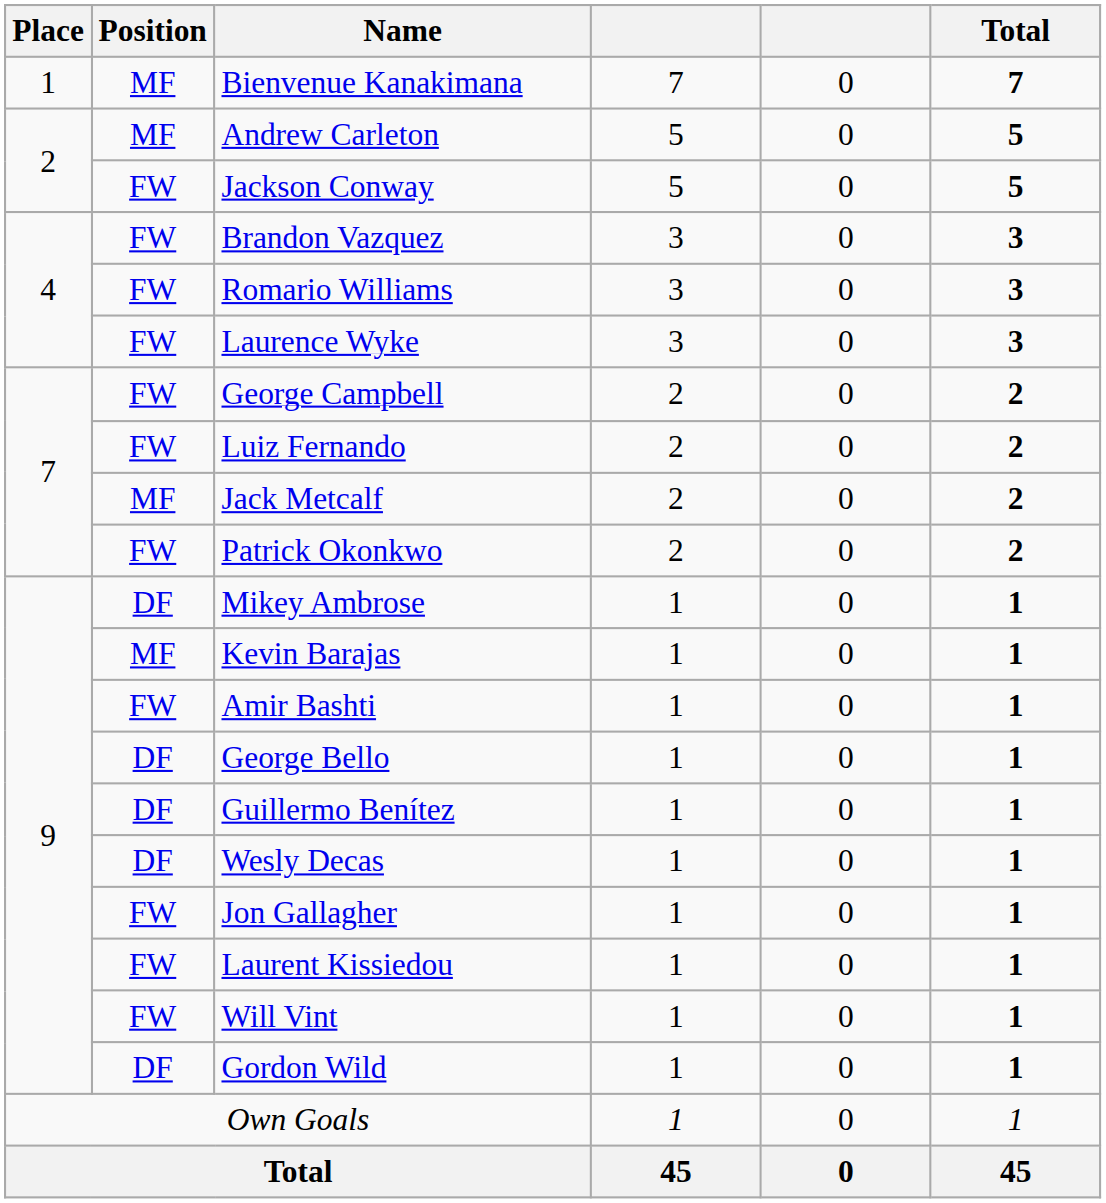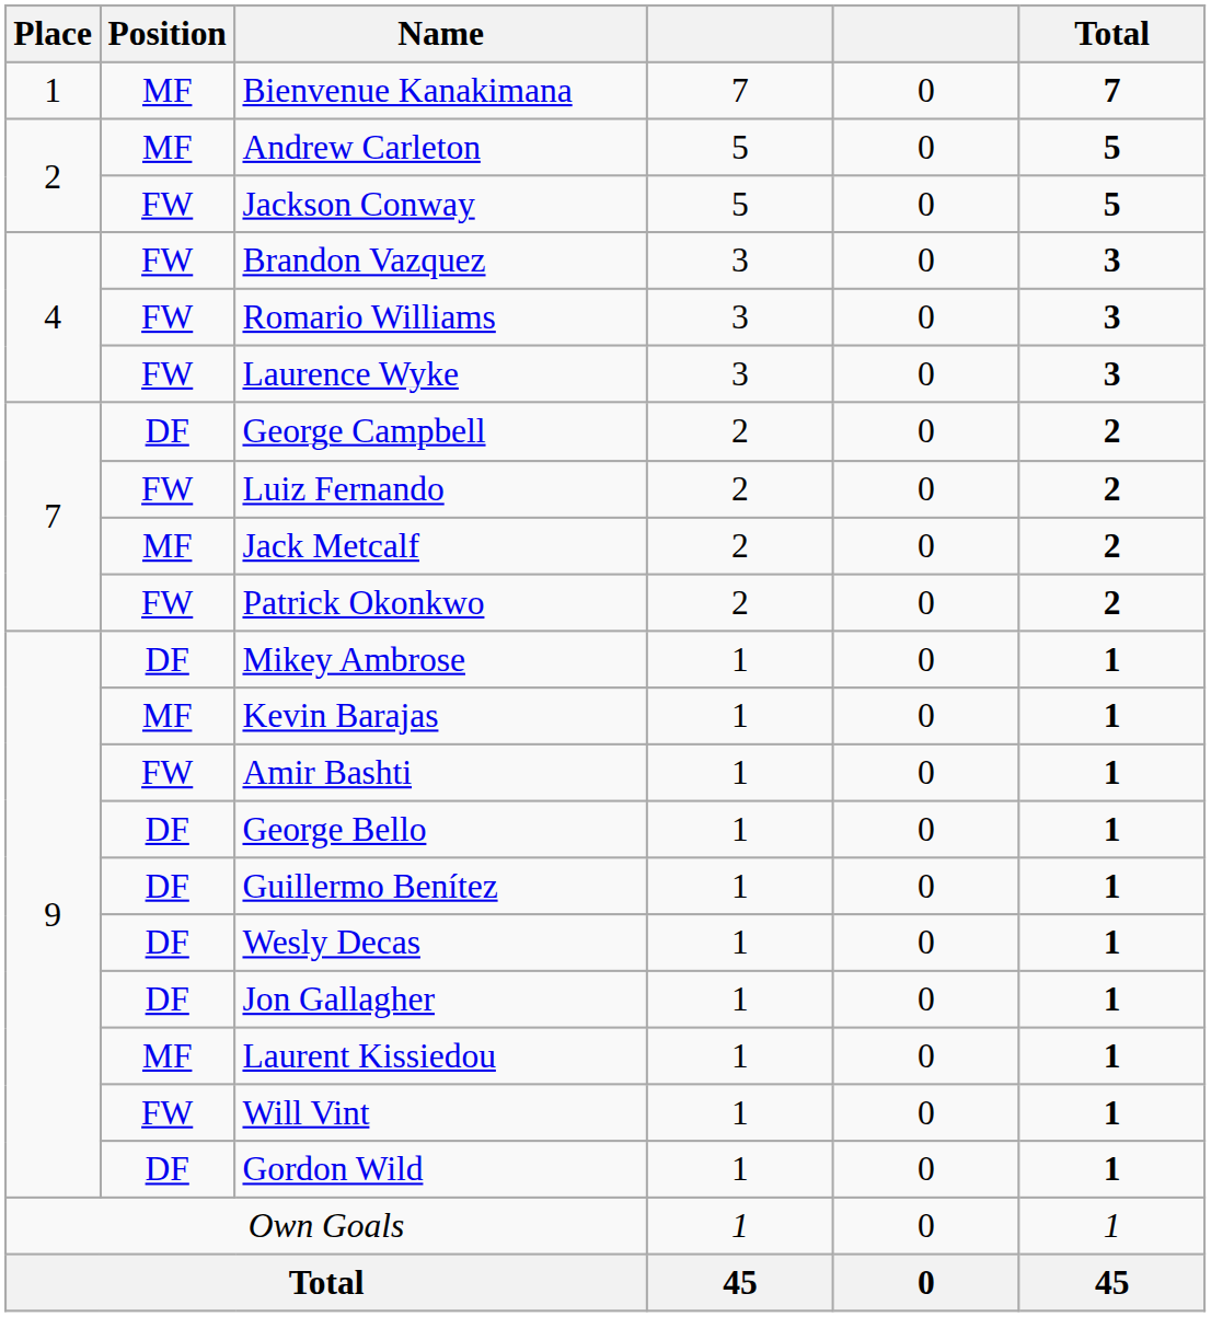George Campbell | Position: FW -> DF
Jon Gallagher | Position: FW -> DF
Laurent Kissiedou | Position: FW -> MF
